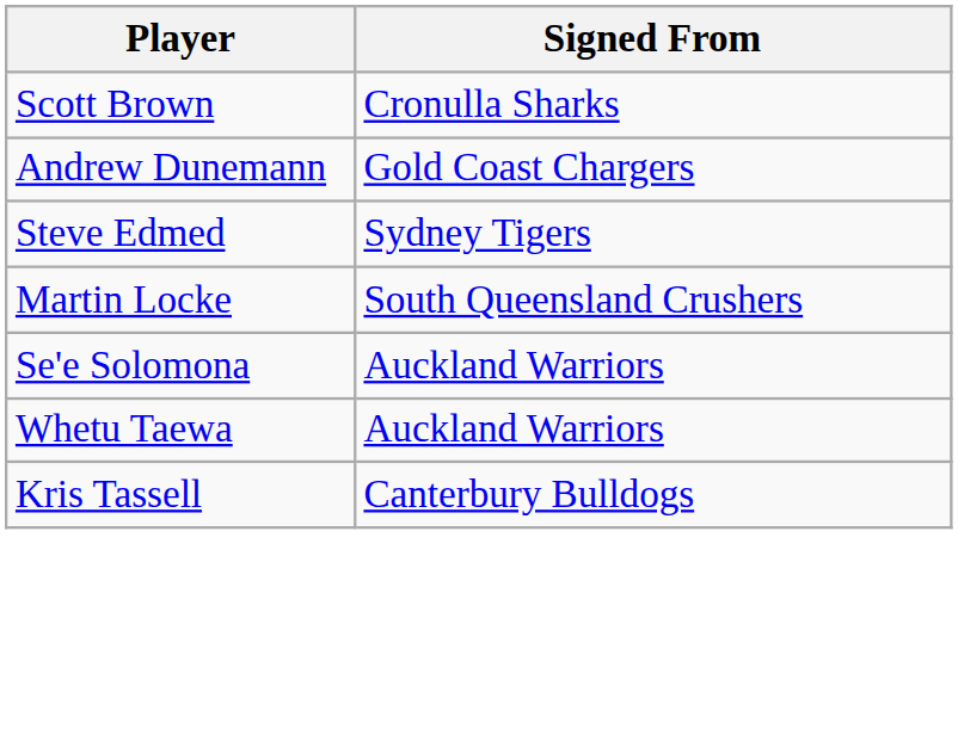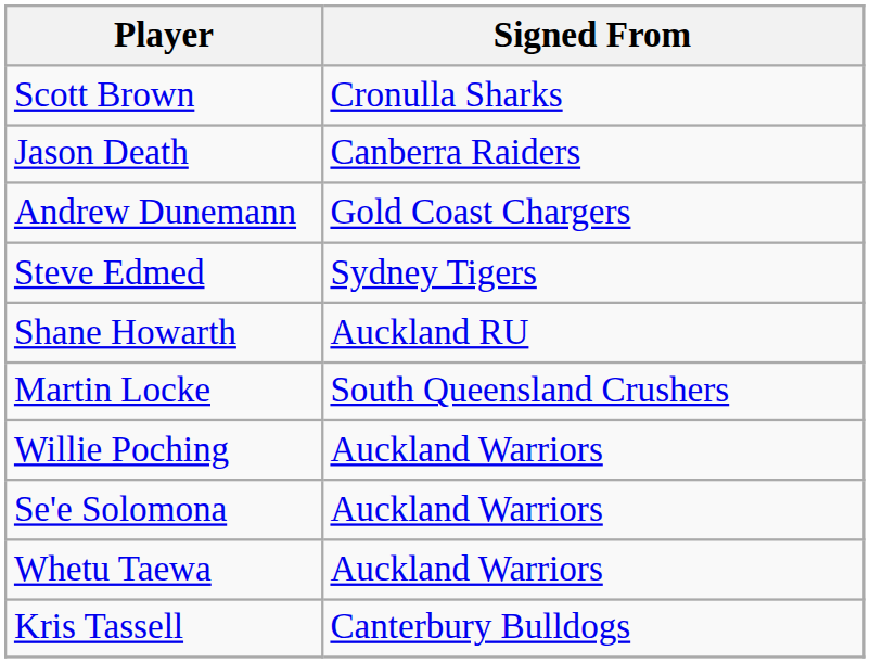+ row: Jason Death | Canberra Raiders
+ row: Shane Howarth | Auckland RU
+ row: Willie Poching | Auckland Warriors
